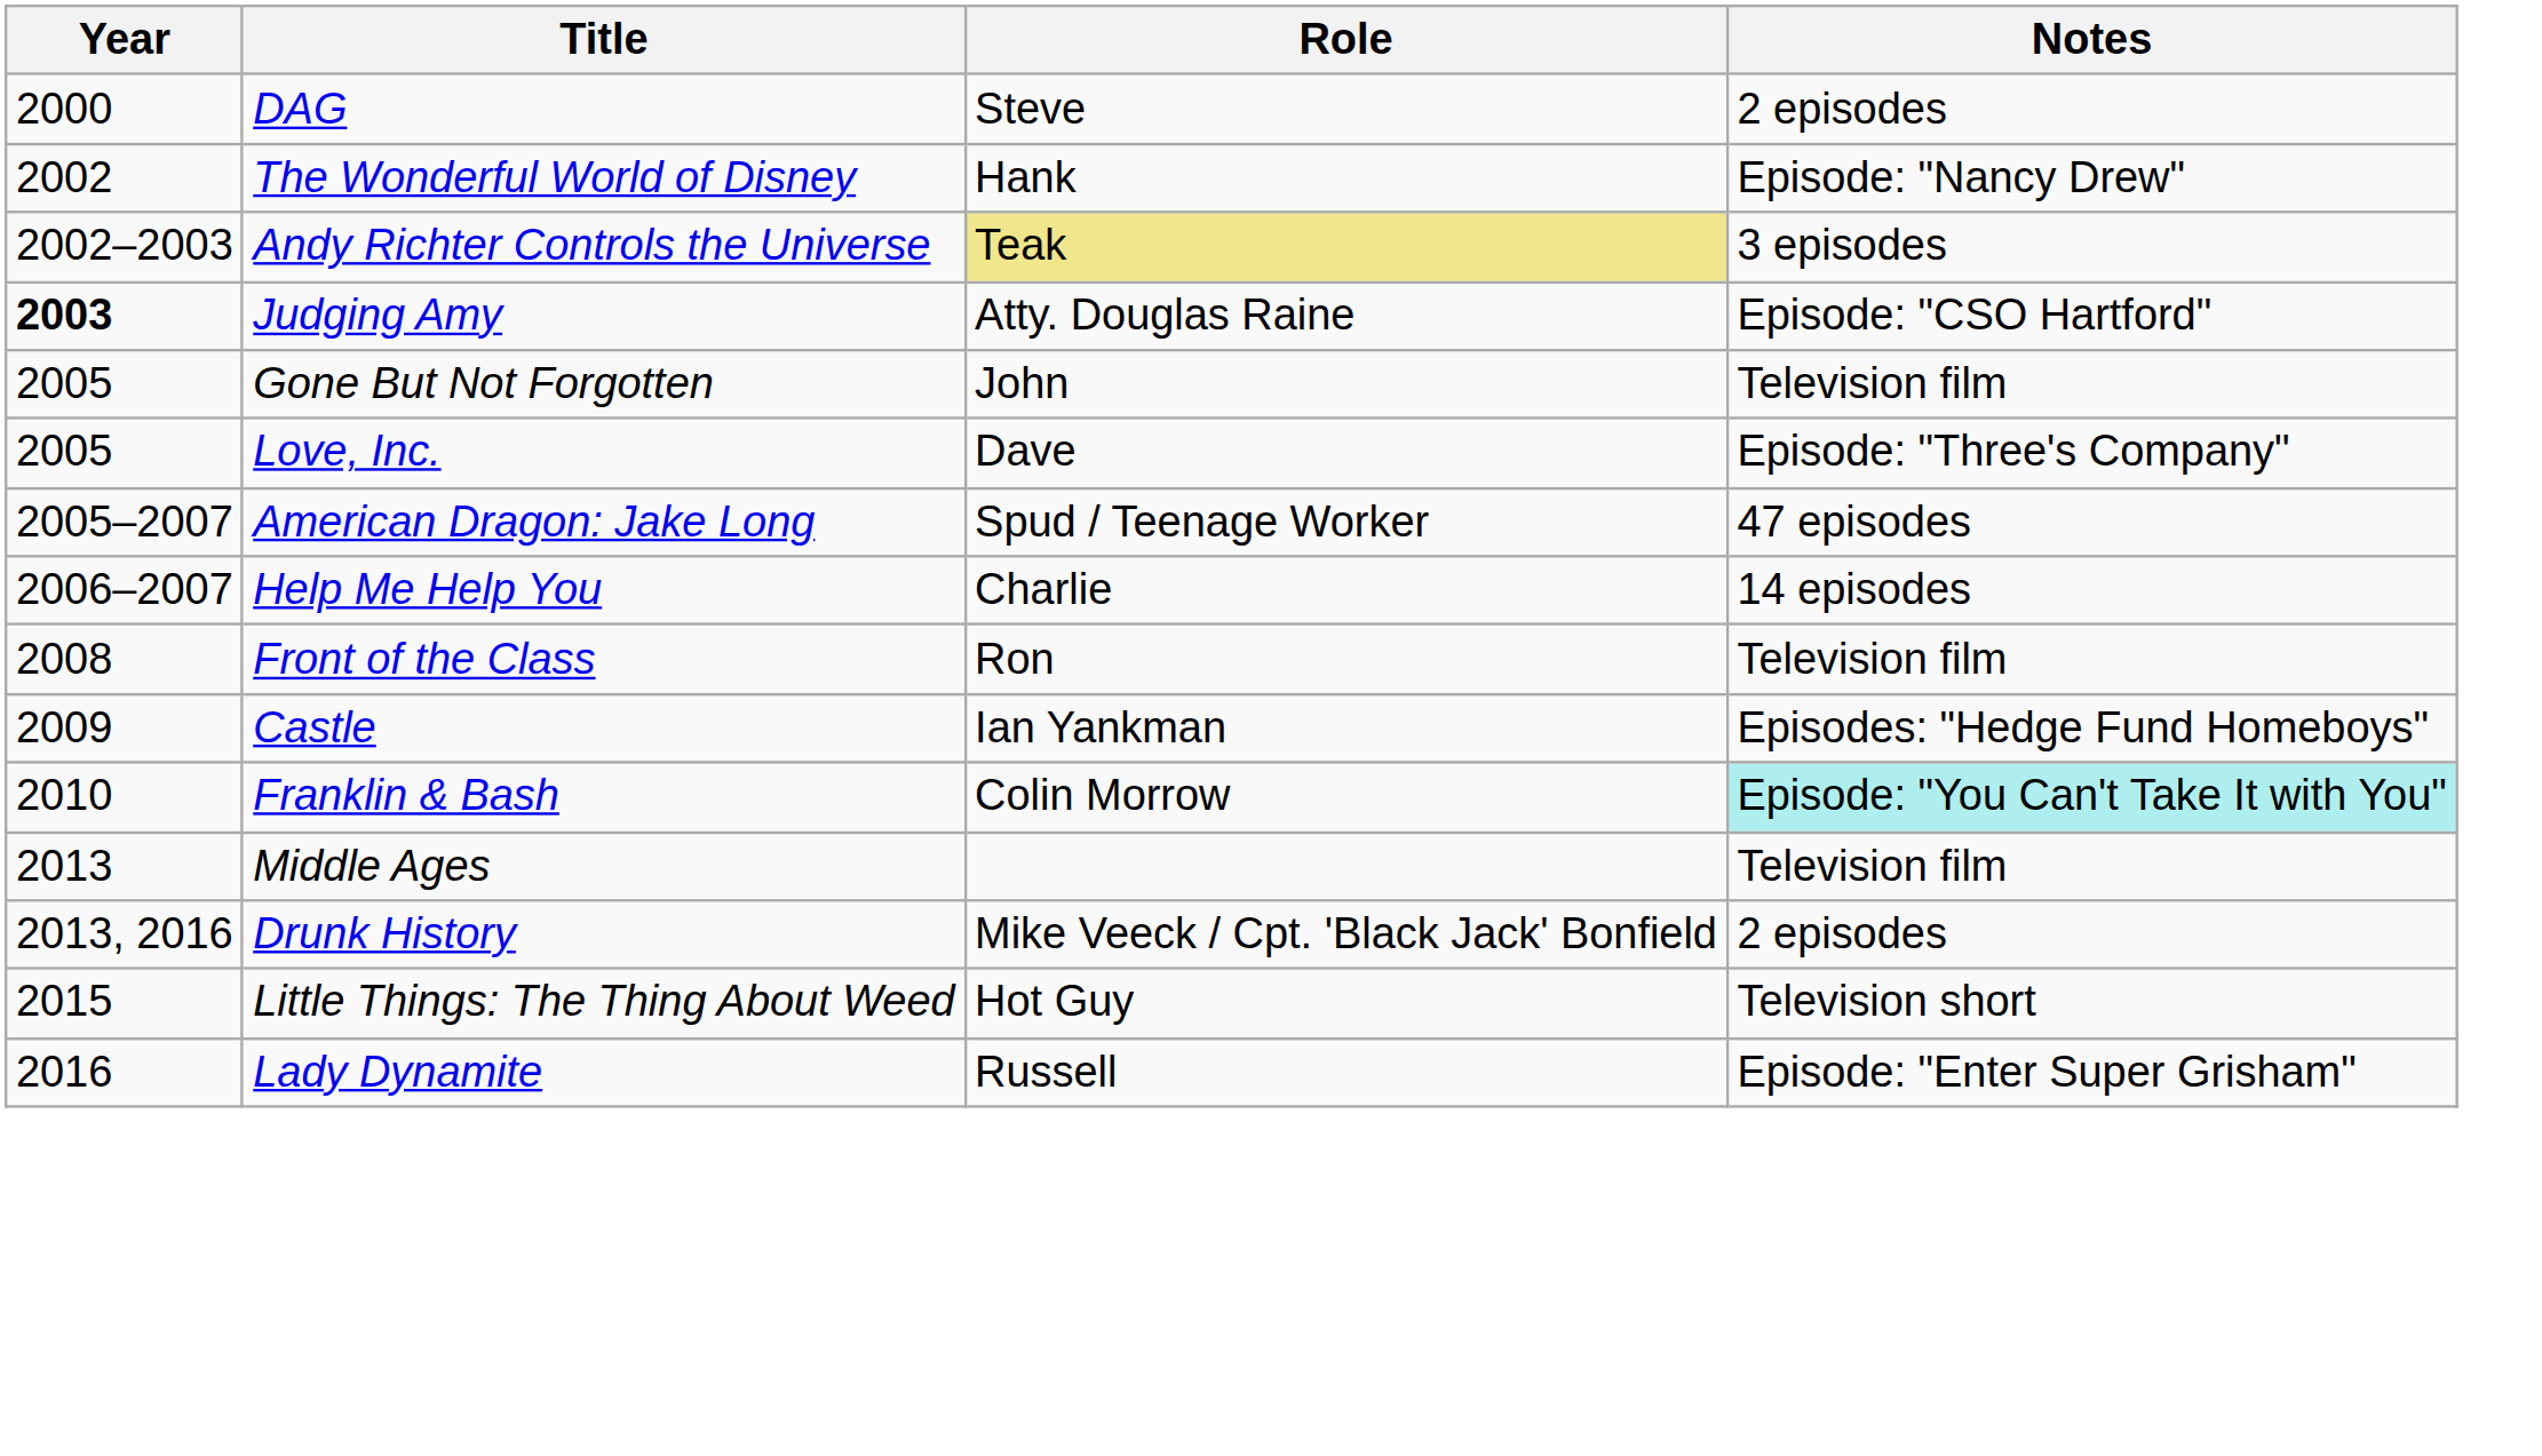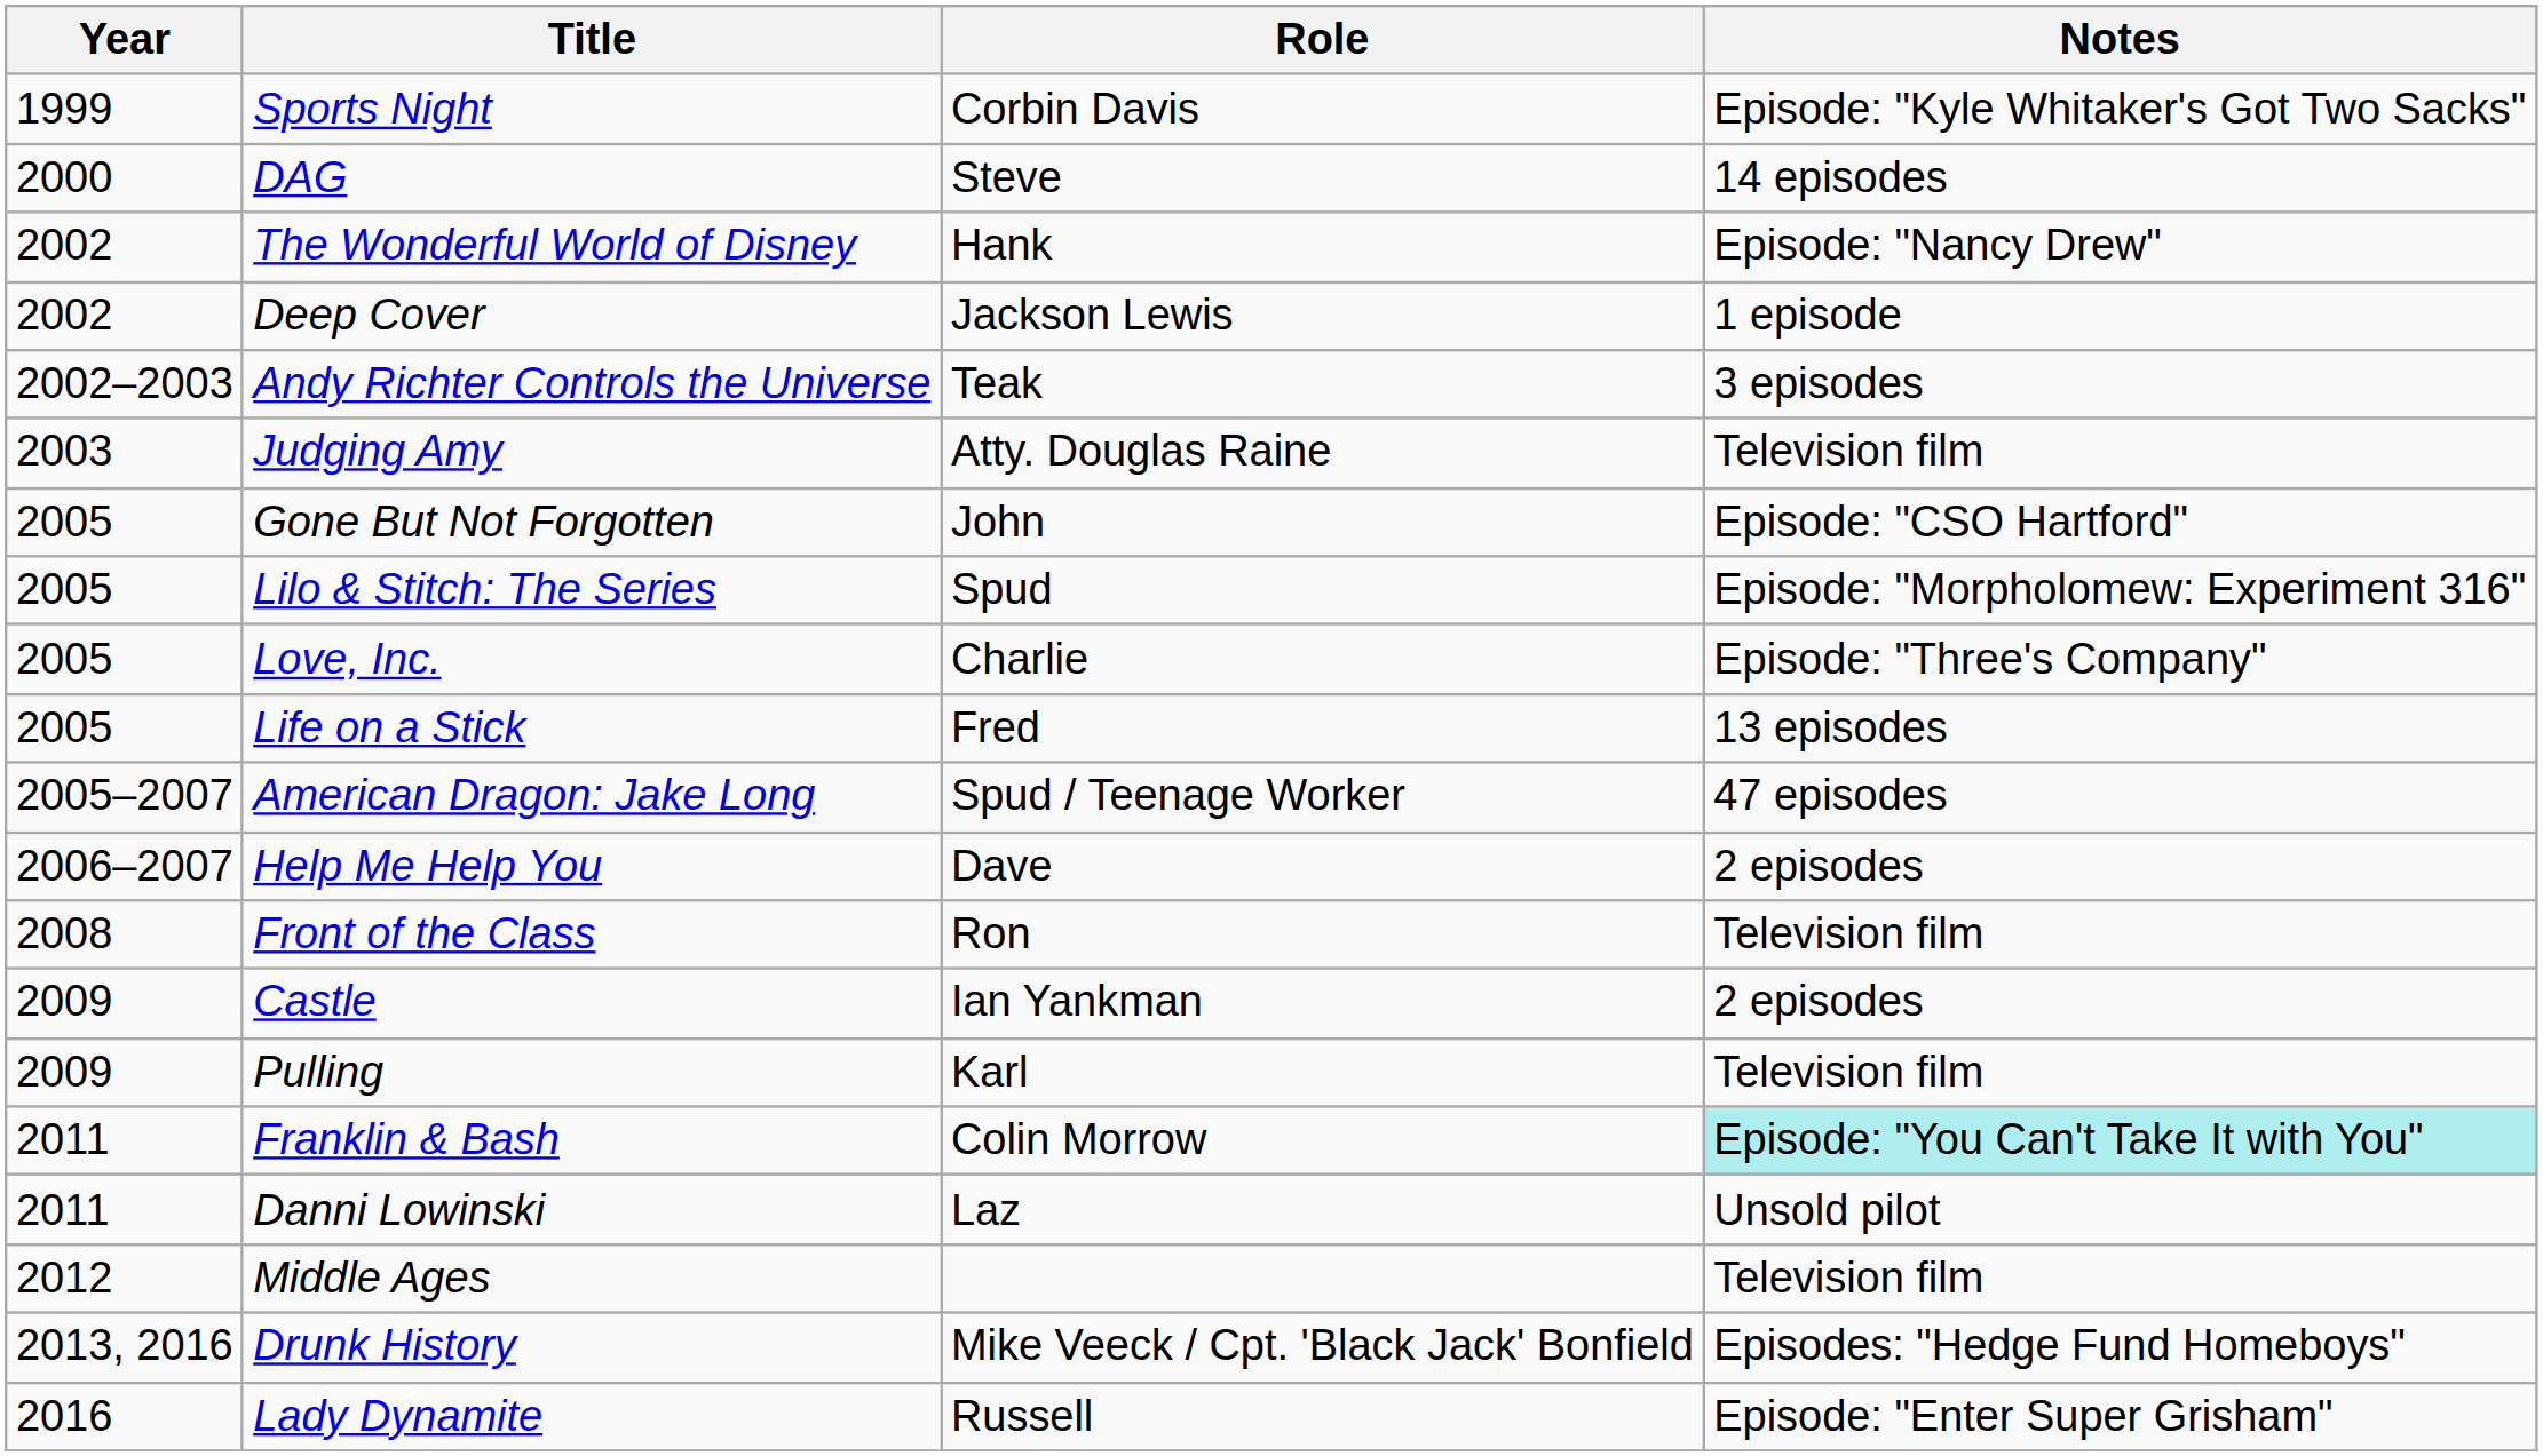+ row: 1999 | Sports Night | Corbin Davis | Episode: "Kyle Whitaker's Got Two Sacks"
DAG | Notes: 2 episodes -> 14 episodes
+ row: 2002 | Deep Cover | Jackson Lewis | 1 episode
Andy Richter Controls the Universe | Role: khaki background -> no background
Judging Amy | Year: bold -> normal
Judging Amy | Notes: Episode: "CSO Hartford" -> Television film
Gone But Not Forgotten | Notes: Television film -> Episode: "CSO Hartford"
+ row: 2005 | Lilo & Stitch: The Series | Spud | Episode: "Morpholomew: Experiment 316"
Love, Inc. | Role: Dave -> Charlie
+ row: 2005 | Life on a Stick | Fred | 13 episodes
Help Me Help You | Role: Charlie -> Dave
Help Me Help You | Notes: 14 episodes -> 2 episodes
Castle | Notes: Episodes: "Hedge Fund Homeboys" -> 2 episodes
+ row: 2009 | Pulling | Karl | Television film
Franklin & Bash | Year: 2010 -> 2011
+ row: 2011 | Danni Lowinski | Laz | Unsold pilot
Middle Ages | Year: 2013 -> 2012
Drunk History | Notes: 2 episodes -> Episodes: "Hedge Fund Homeboys"
- row: 2015 | Little Things: The Thing About Weed | Hot Guy | Television short
